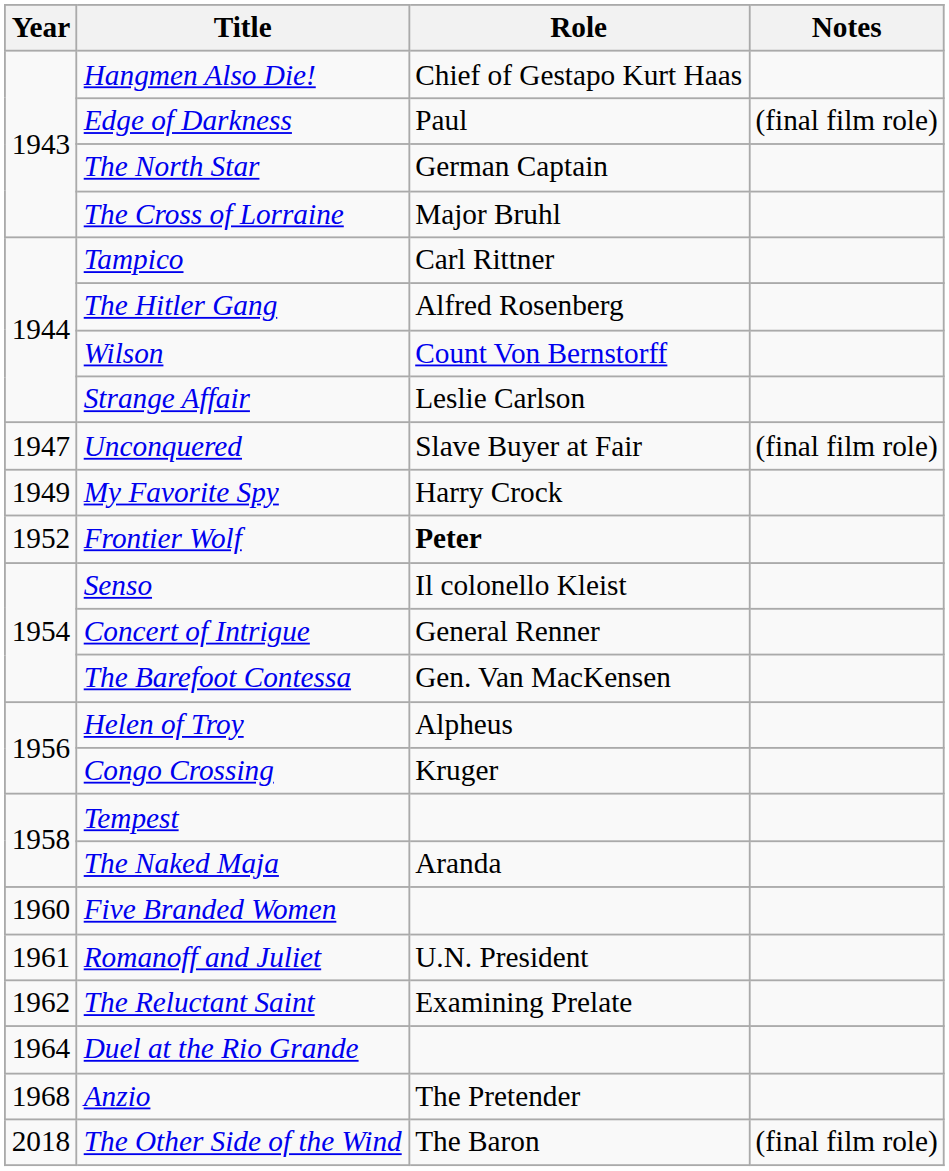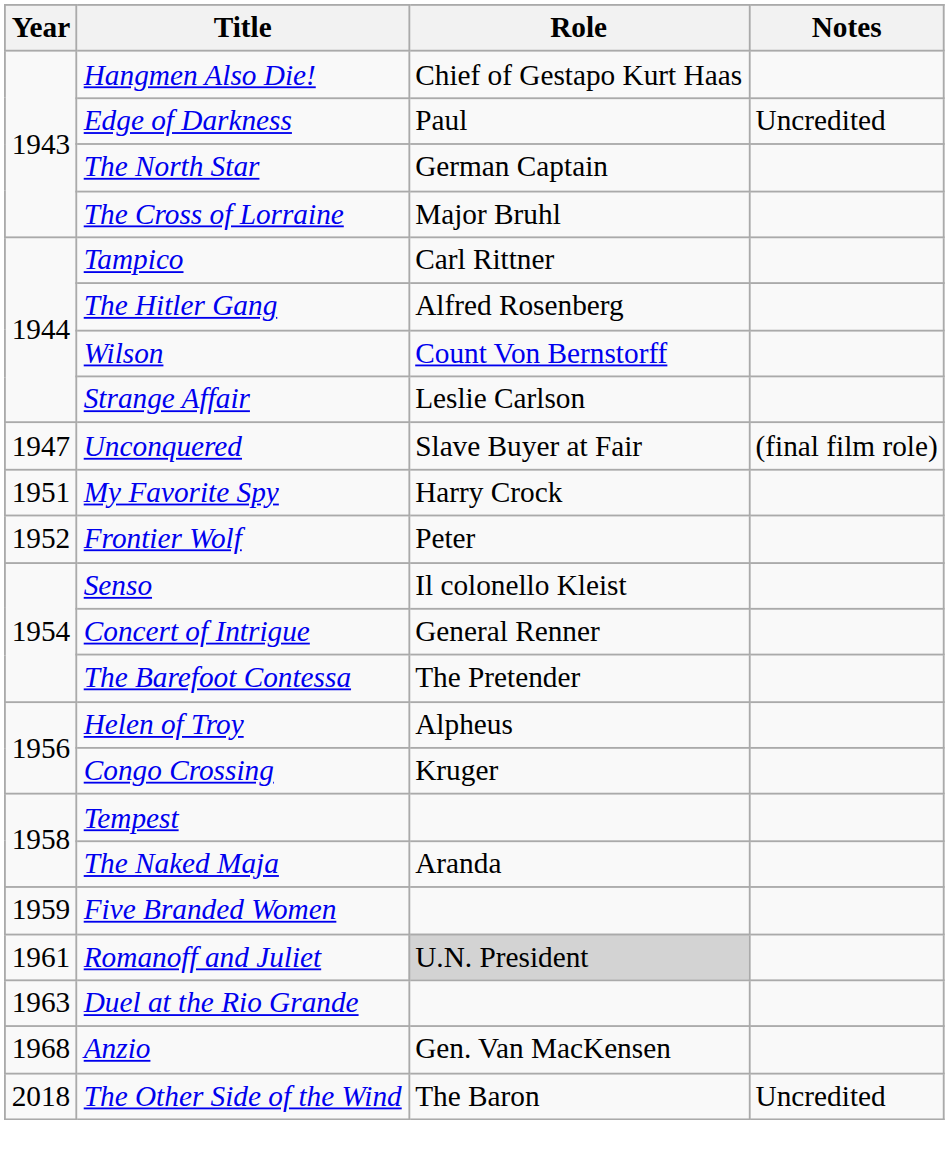Edge of Darkness | Notes: (final film role) -> Uncredited
My Favorite Spy | Year: 1949 -> 1951
Frontier Wolf | Role: bold -> normal
The Barefoot Contessa | Role: Gen. Van MacKensen -> The Pretender
Five Branded Women | Year: 1960 -> 1959
Romanoff and Juliet | Role: no background -> lightgrey background
- row: 1962 | The Reluctant Saint | Examining Prelate
Duel at the Rio Grande | Year: 1964 -> 1963
Anzio | Role: The Pretender -> Gen. Van MacKensen
The Other Side of the Wind | Notes: (final film role) -> Uncredited
